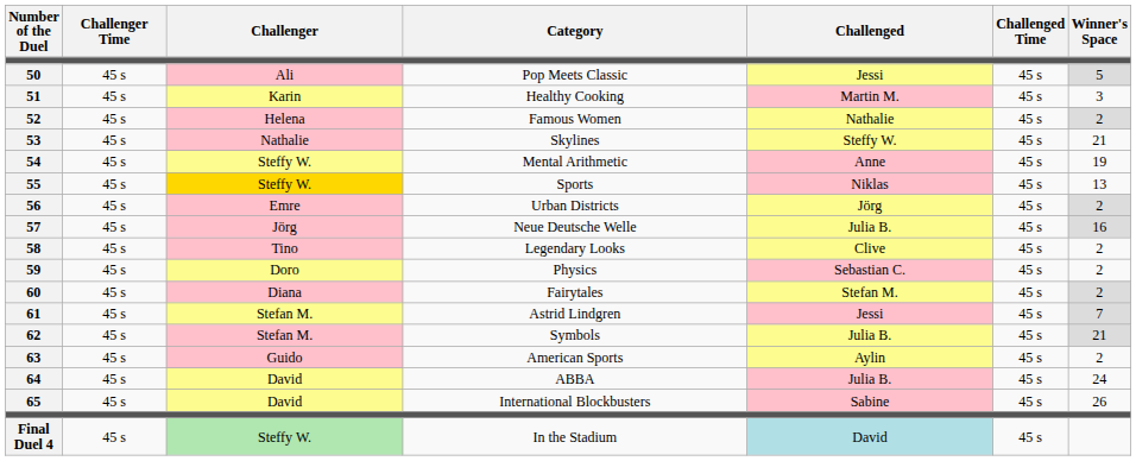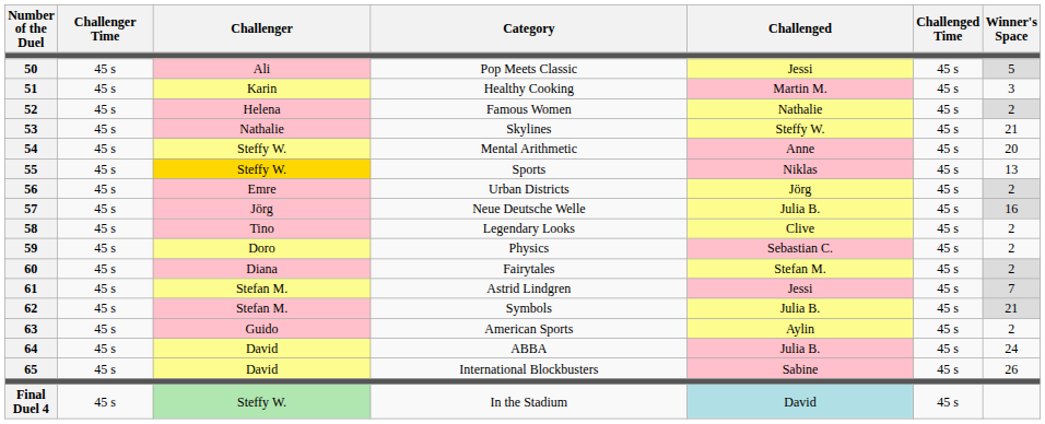Mental Arithmetic | Winner's Space: 19 -> 20
